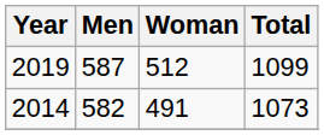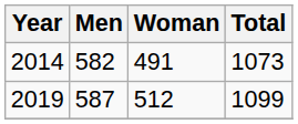rows swapped: 2014 <-> 2019
